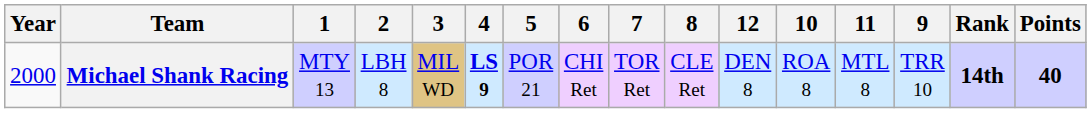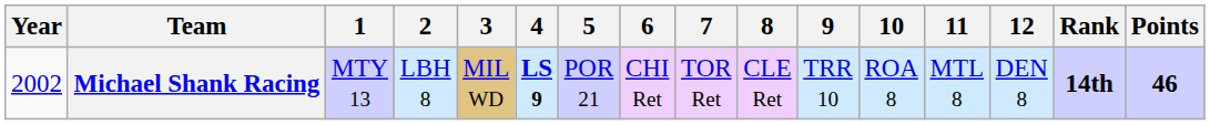columns swapped: 9 <-> 12
Michael Shank Racing | Year: 2000 -> 2002
Michael Shank Racing | Points: 40 -> 46
